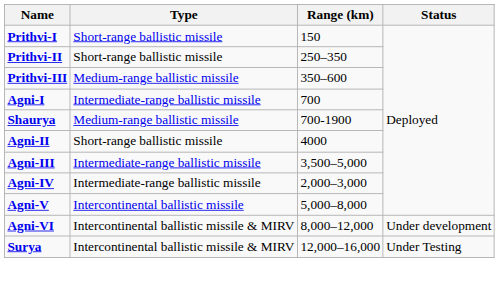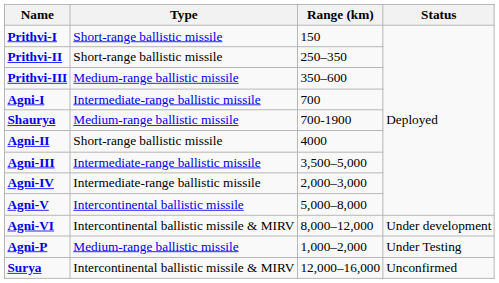+ row: Agni-P | Medium-range ballistic missile | 1,000–2,000 | Under Testing
Surya | Status: Under Testing -> Unconfirmed
